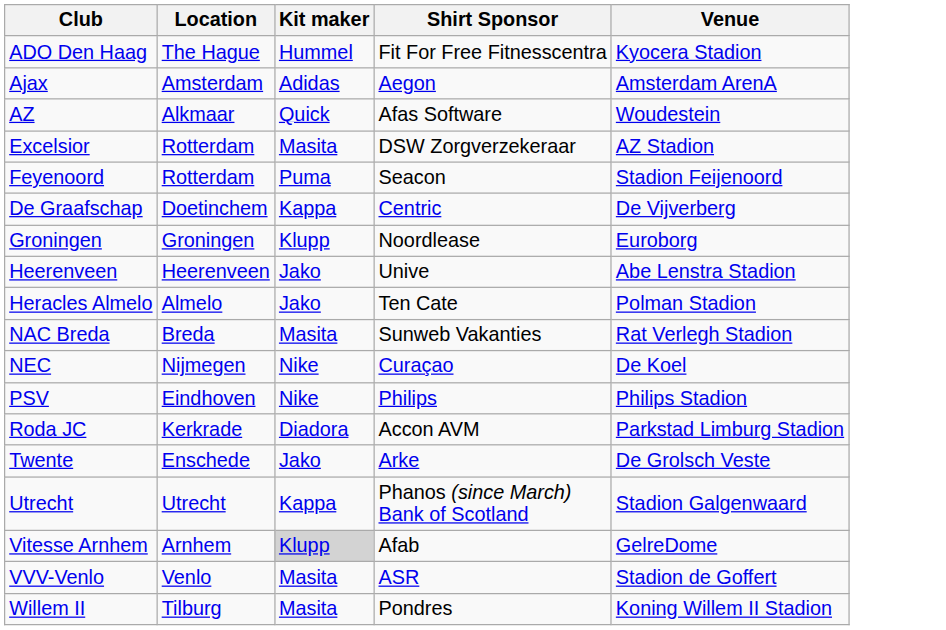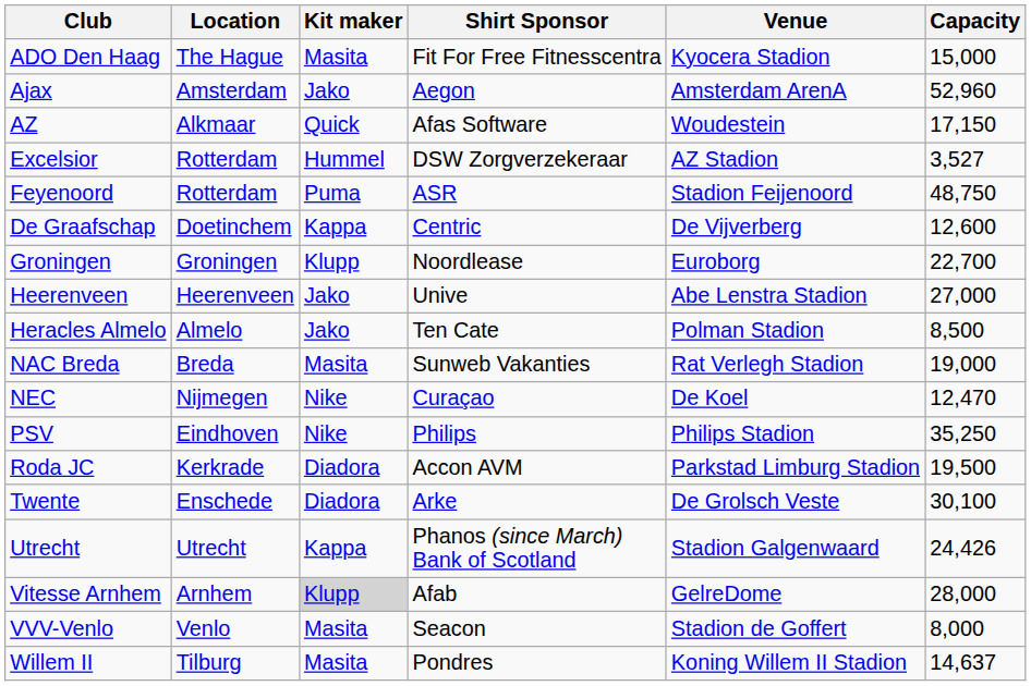+ column: Capacity | 15,000 | 52,960 | 17,150 | 3,527 | 48,750 | 12,600 | 22,700 | 27,000 | 8,500 | 19,000 | 12,470 | 35,250 | 19,500 | 30,100 | 24,426 | 28,000 | 8,000 | 14,637
ADO Den Haag | Kit maker: Hummel -> Masita
Ajax | Kit maker: Adidas -> Jako
Excelsior | Kit maker: Masita -> Hummel
Feyenoord | Shirt Sponsor: Seacon -> ASR
Twente | Kit maker: Jako -> Diadora
VVV-Venlo | Shirt Sponsor: ASR -> Seacon
